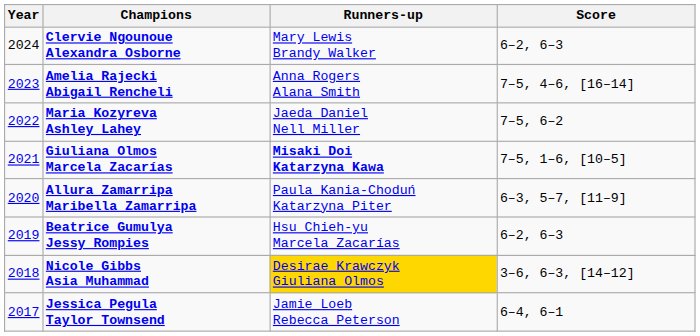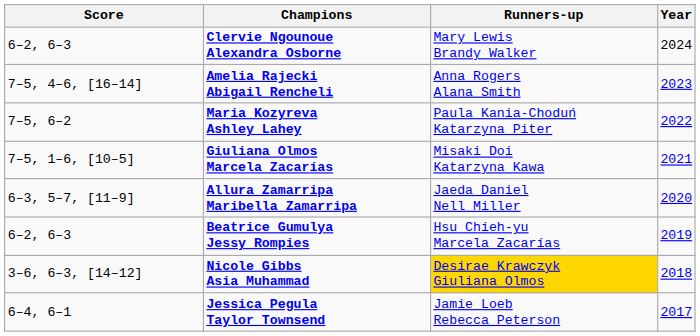columns swapped: Year <-> Score
Maria Kozyreva Ashley Lahey | Runners-up: Jaeda Daniel Nell Miller -> Paula Kania-Choduń Katarzyna Piter
Giuliana Olmos Marcela Zacarías | Runners-up: bold -> normal
Allura Zamarripa Maribella Zamarripa | Runners-up: Paula Kania-Choduń Katarzyna Piter -> Jaeda Daniel Nell Miller
